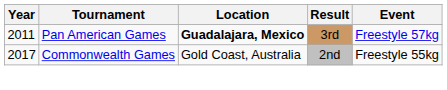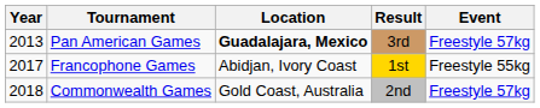Pan American Games | Year: 2011 -> 2013
+ row: 2017 | Francophone Games | Abidjan, Ivory Coast | 1st | Freestyle 55kg
Commonwealth Games | Year: 2017 -> 2018
Commonwealth Games | Event: Freestyle 55kg -> Freestyle 57kg
